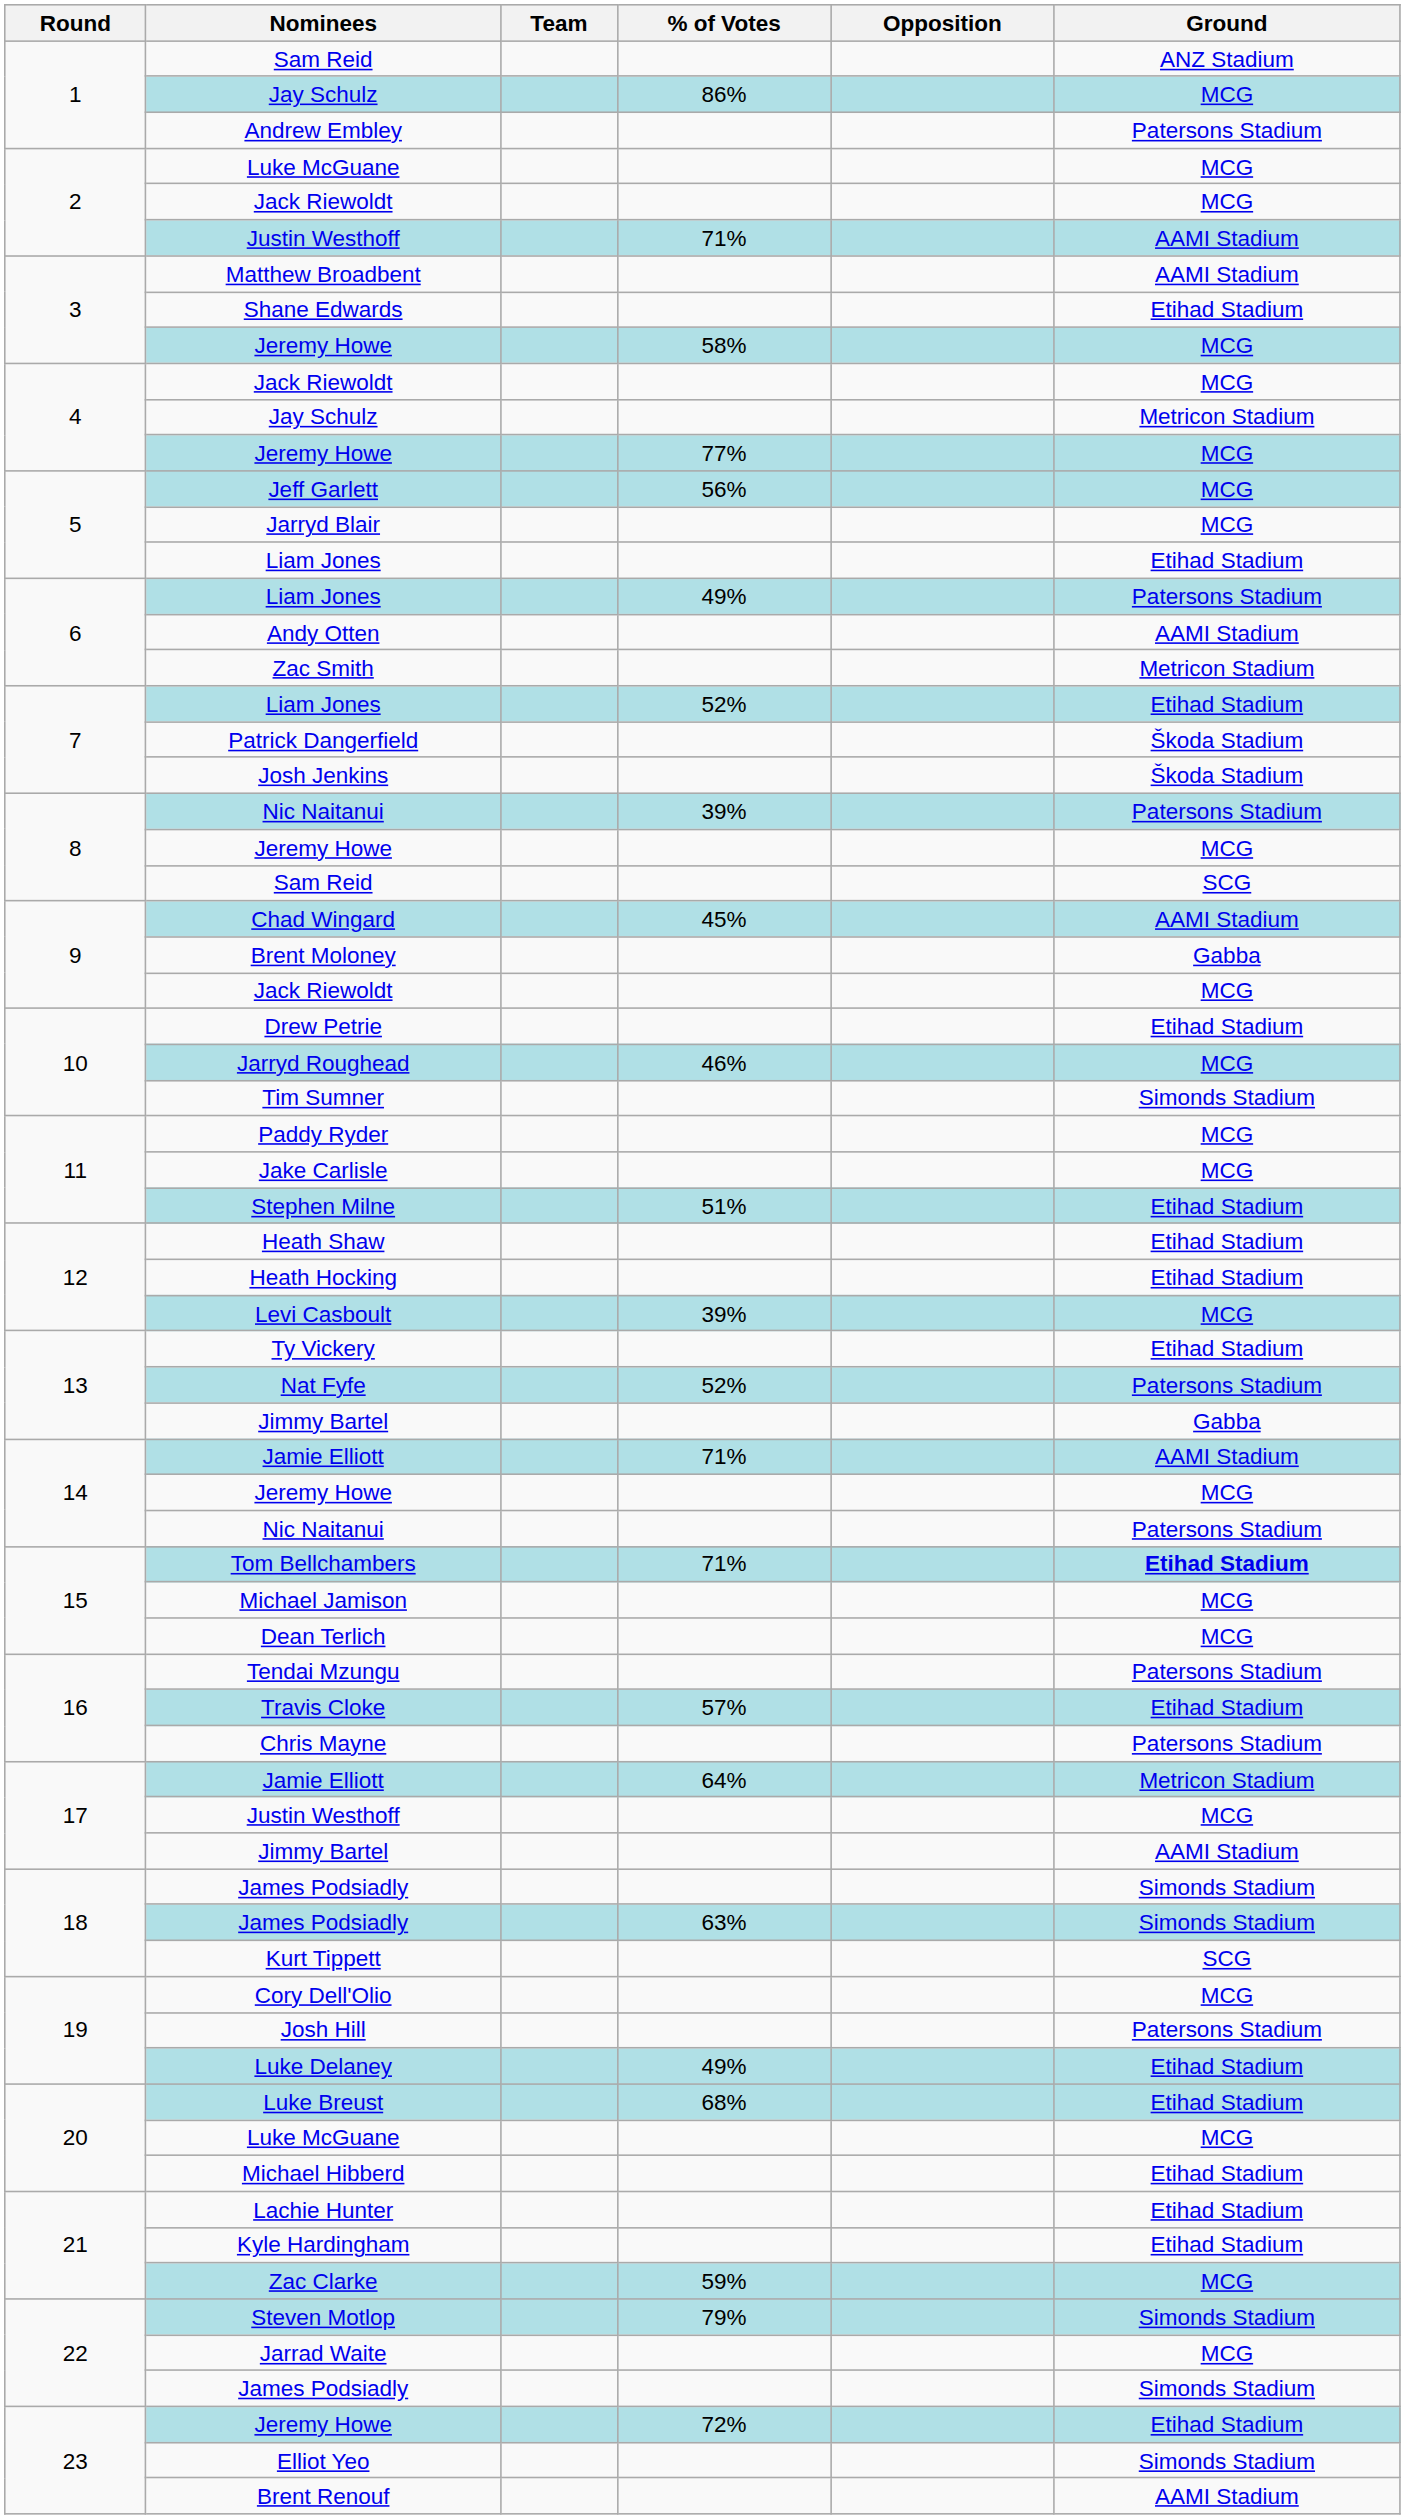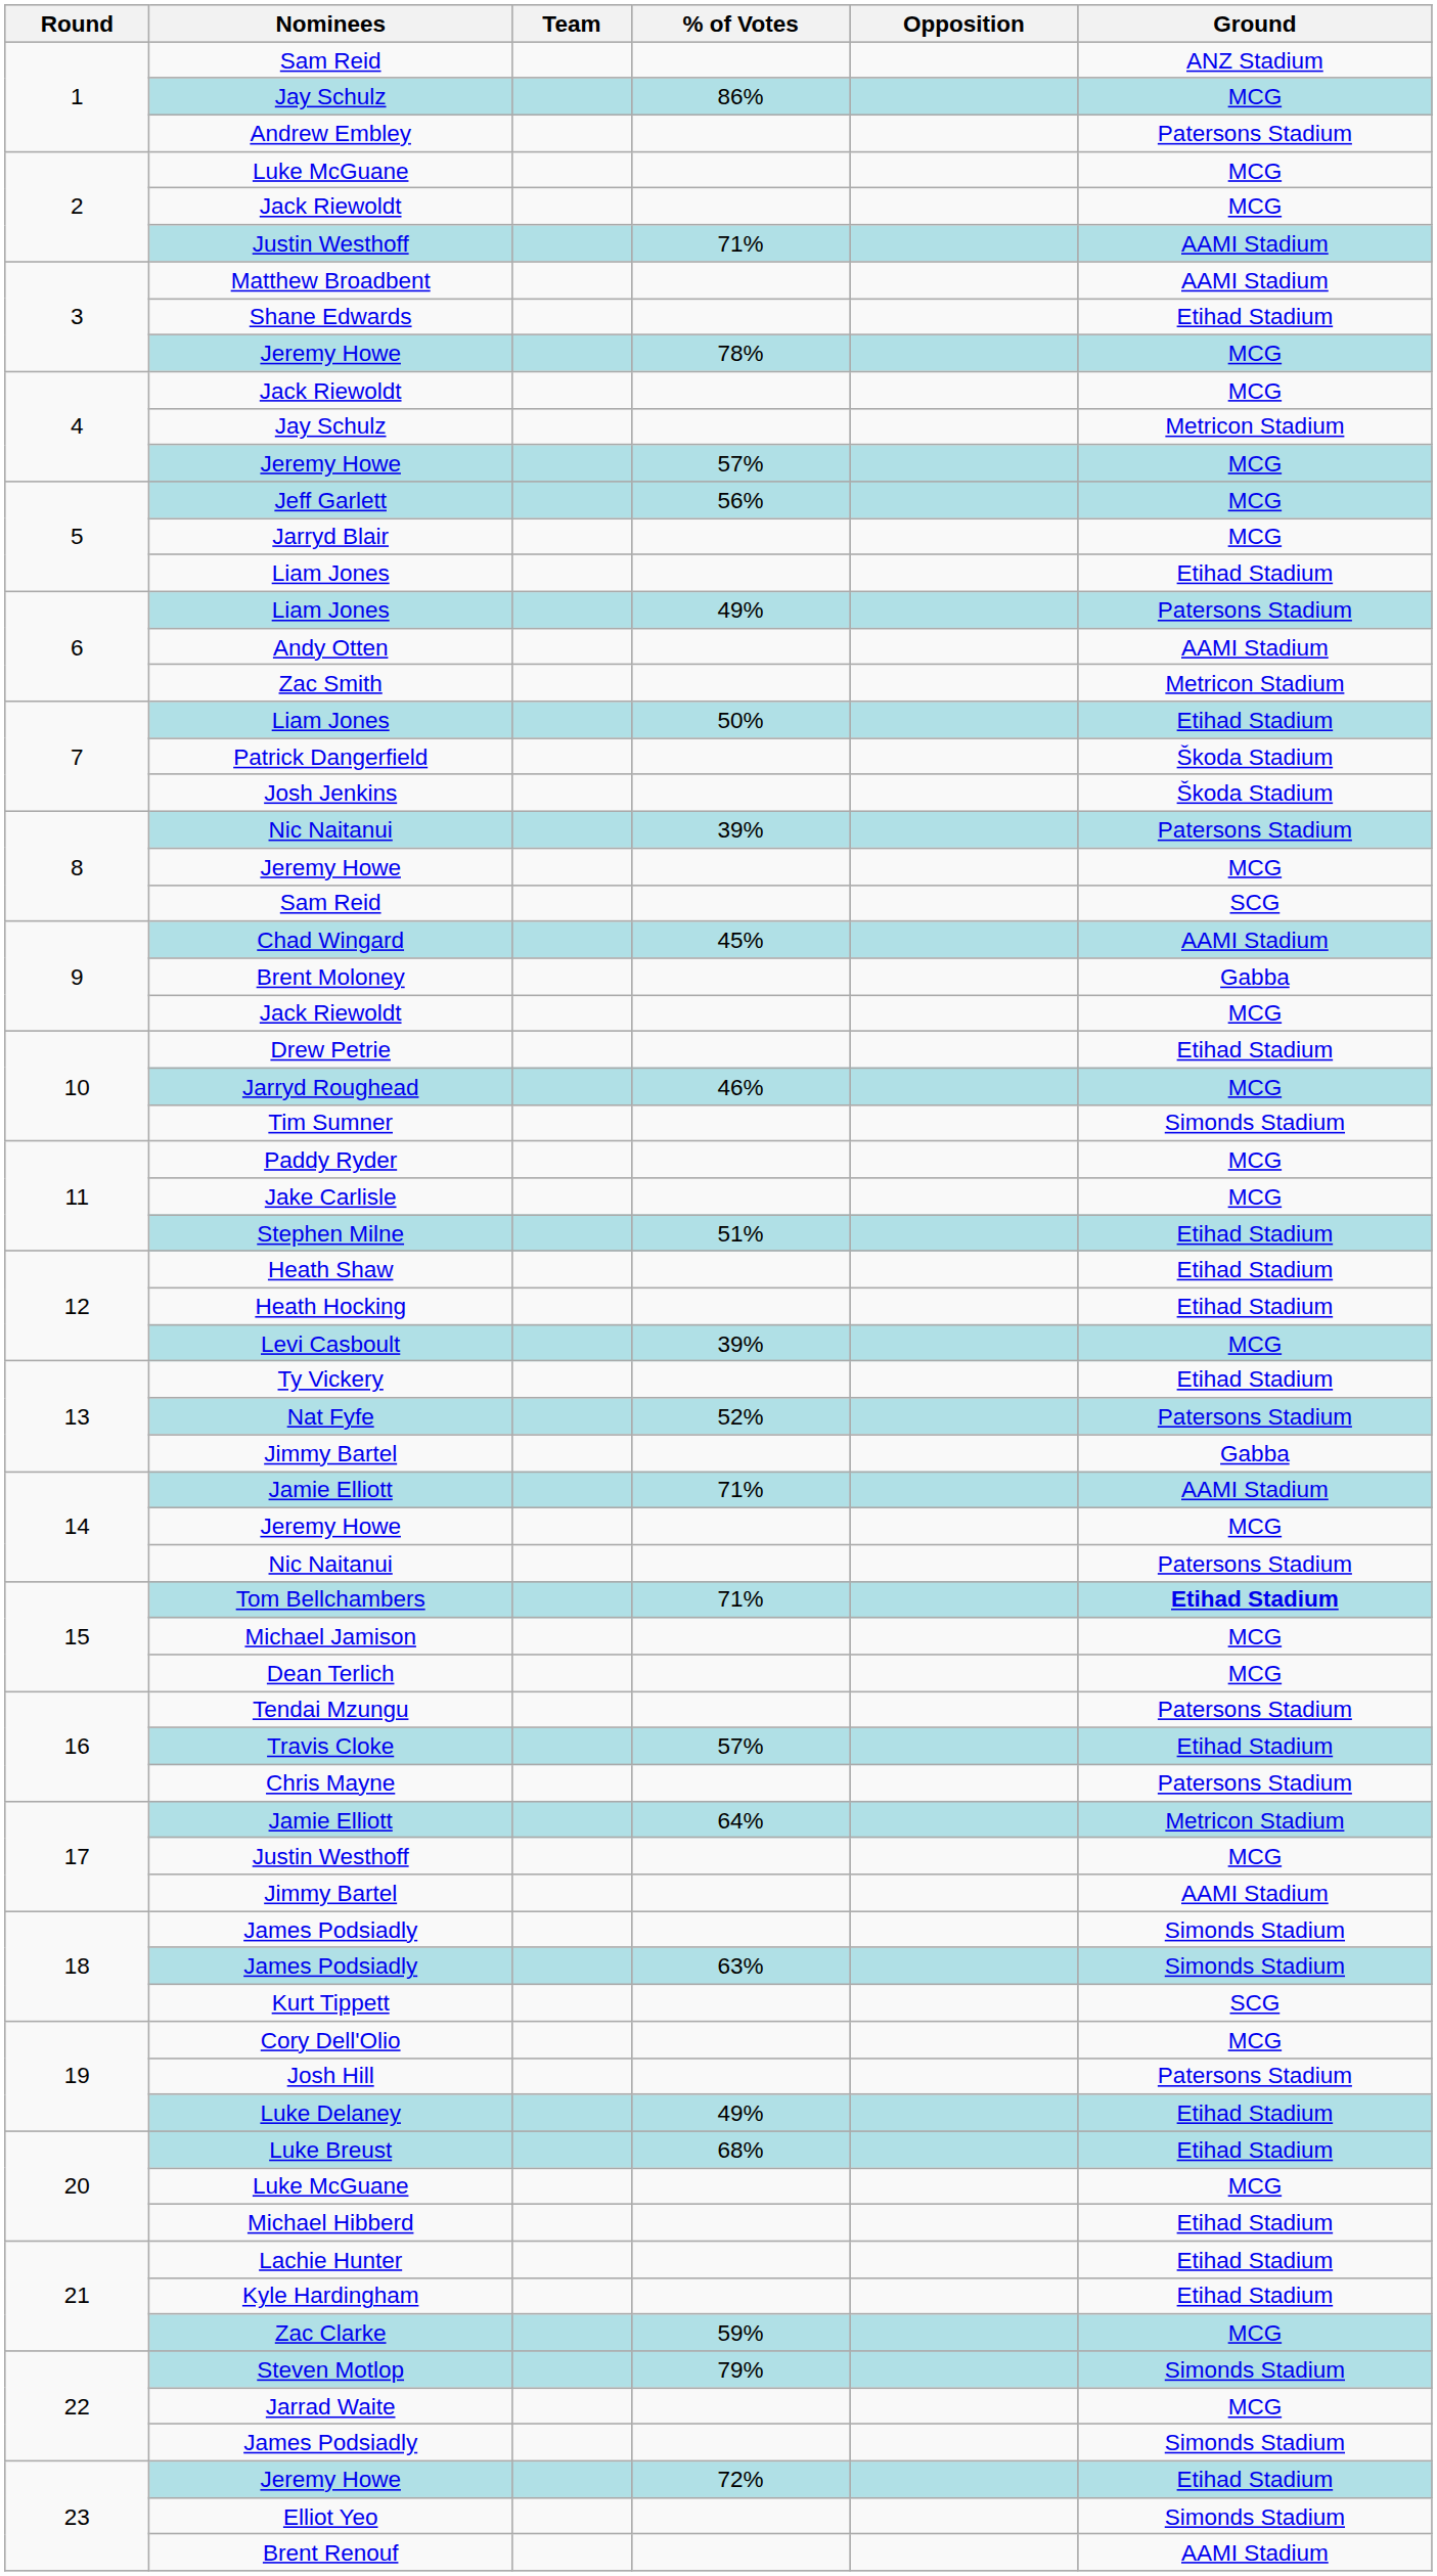3 / Jeremy Howe | % of Votes: 58% -> 78%
4 / Jeremy Howe | % of Votes: 77% -> 57%
7 / Liam Jones | % of Votes: 52% -> 50%
